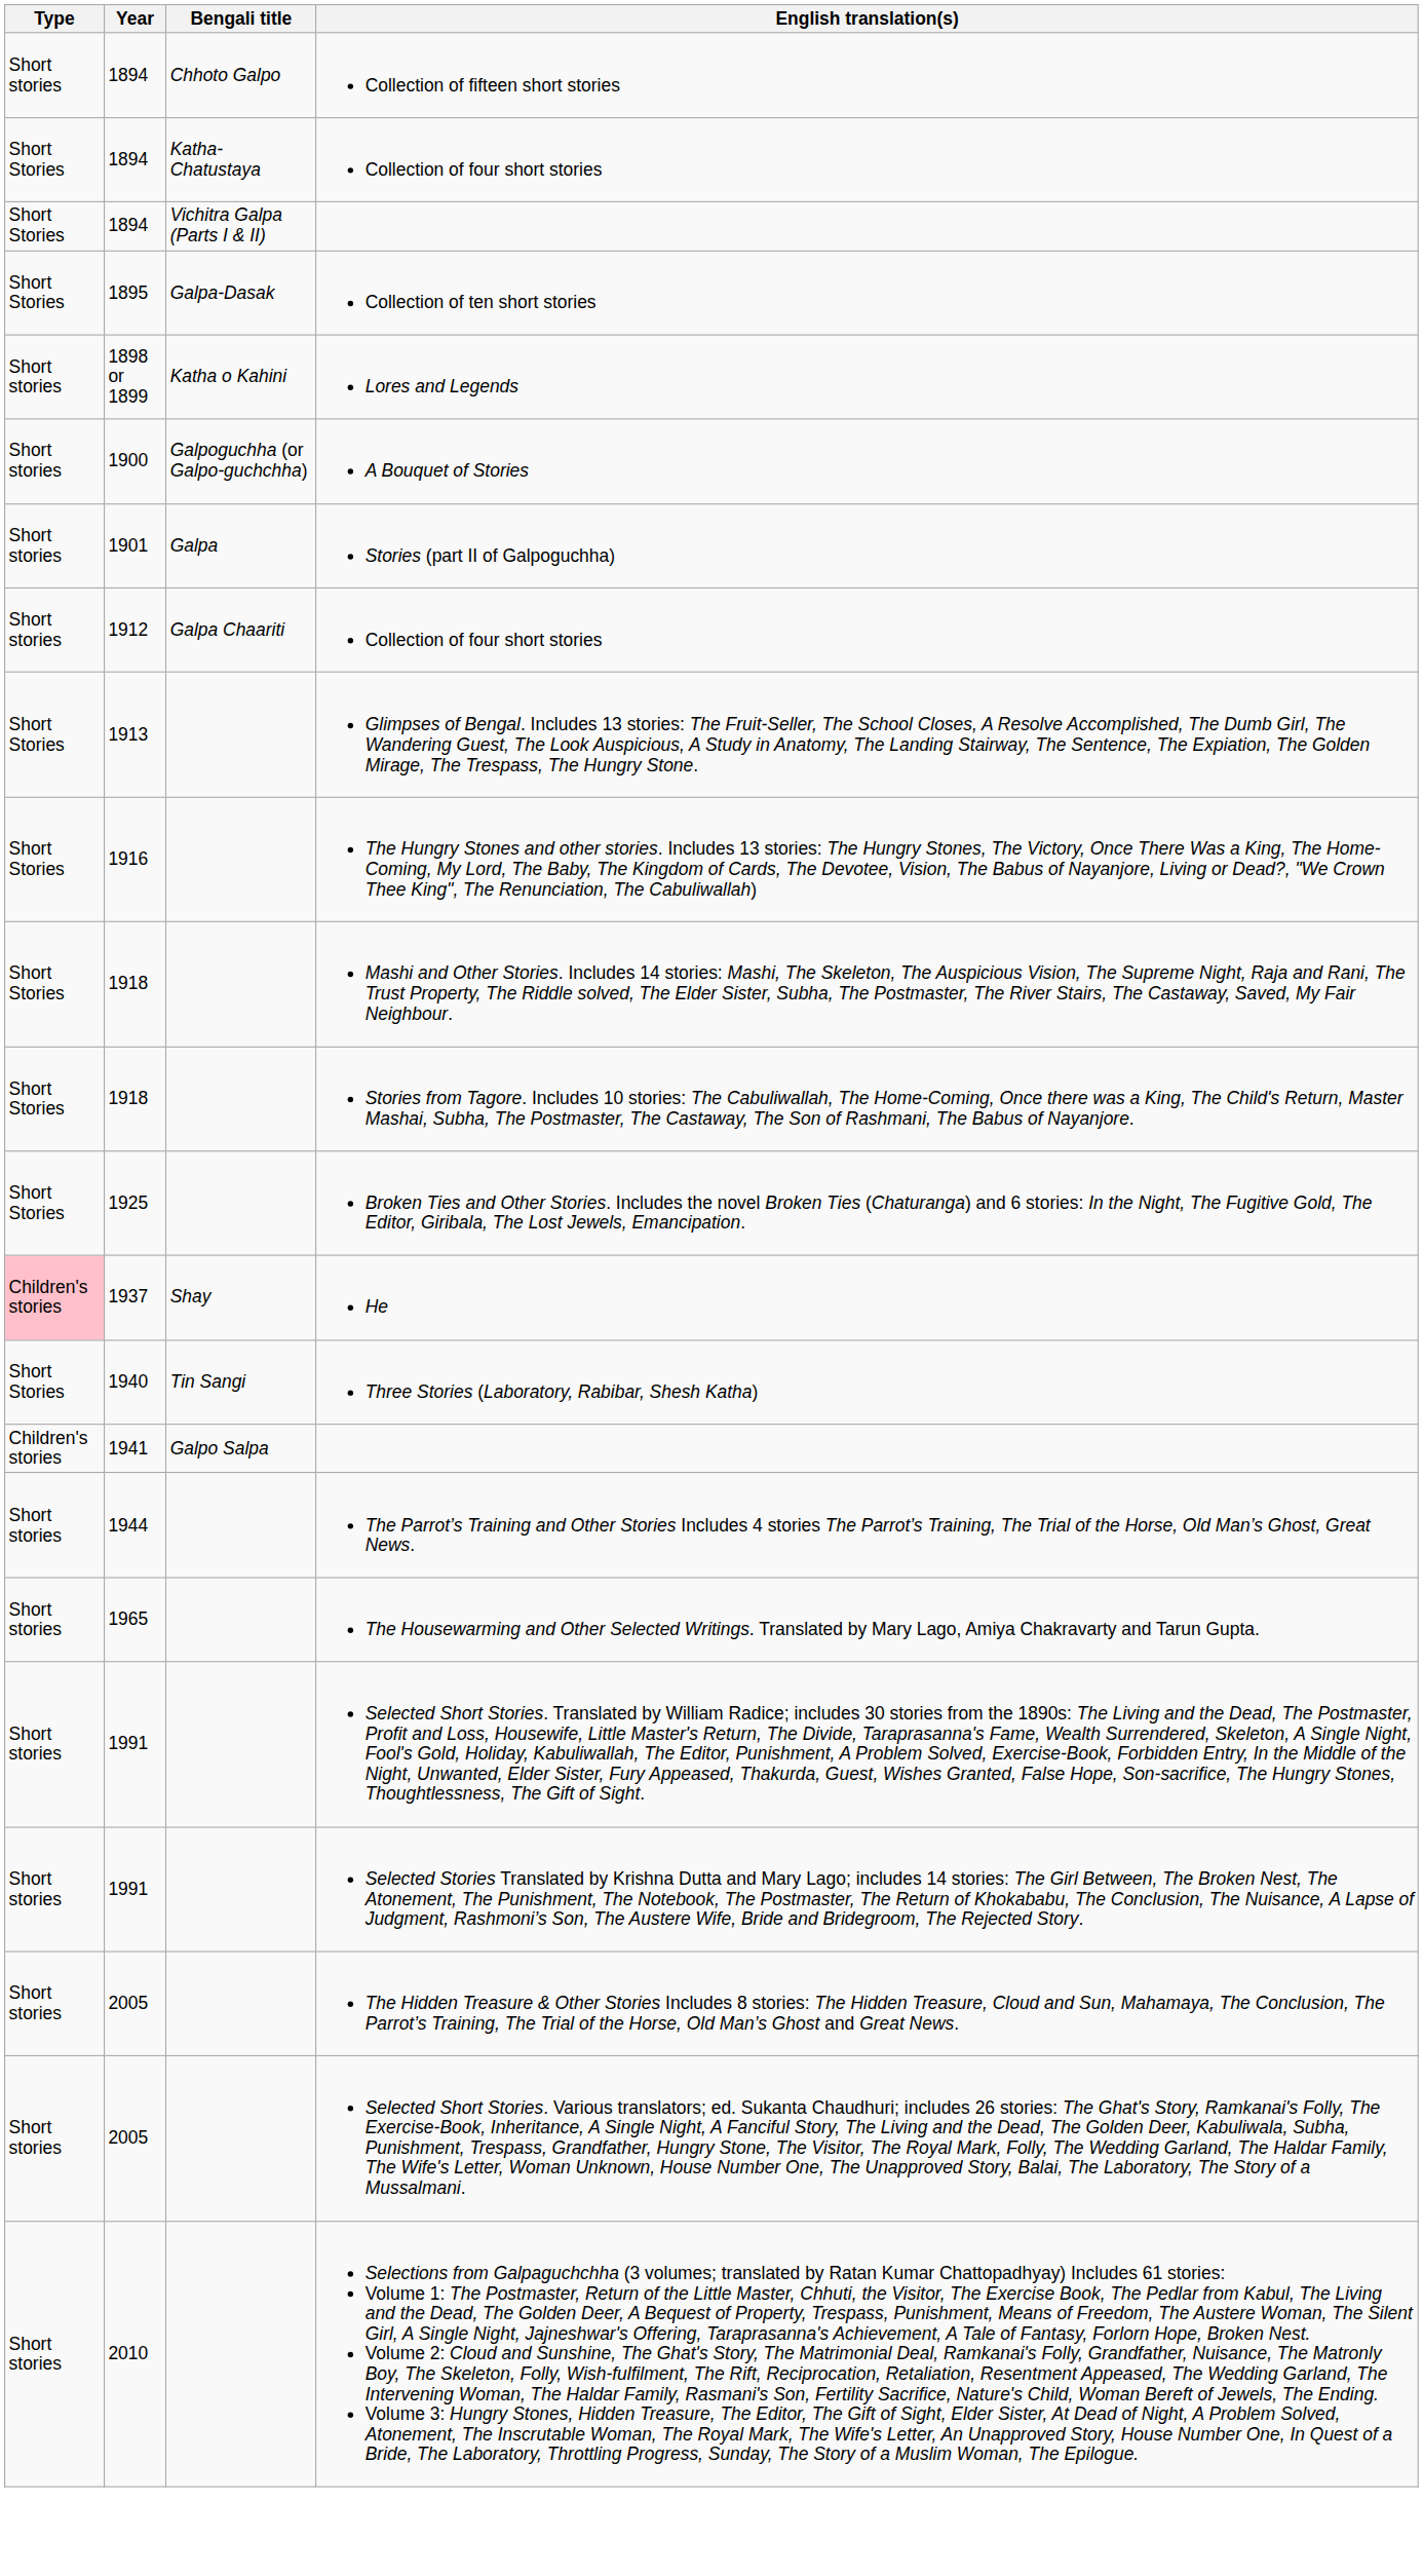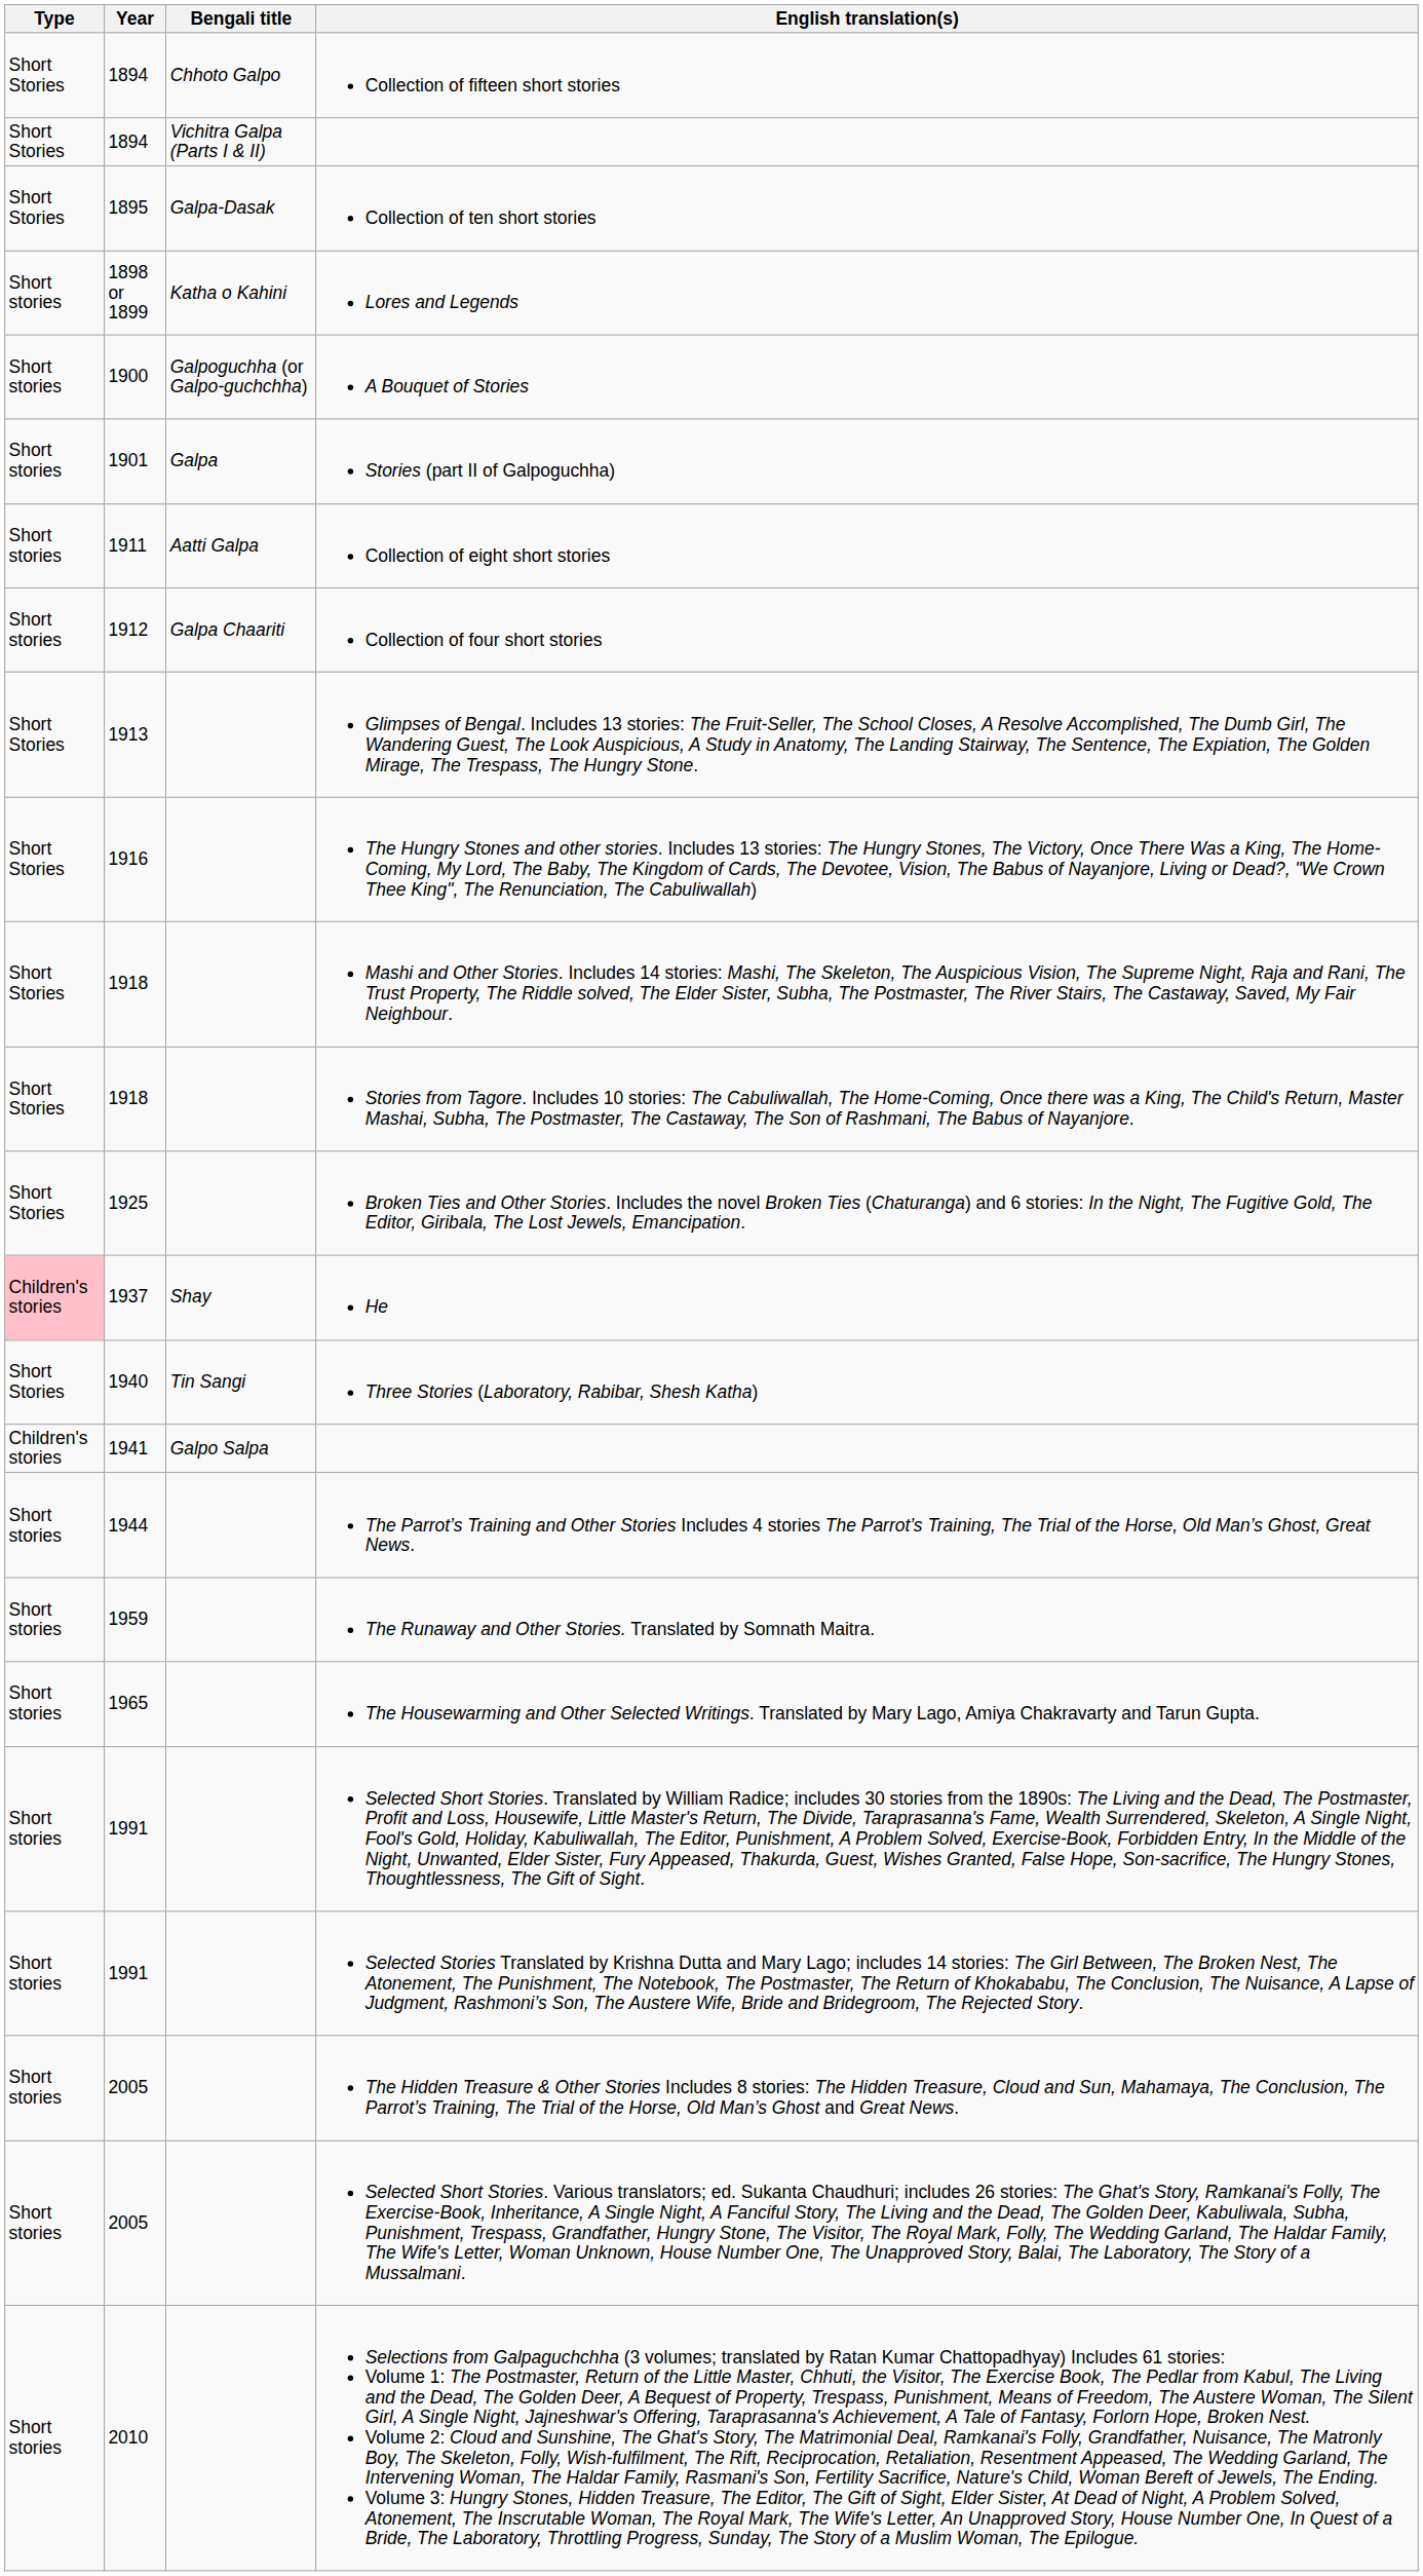Collection of fifteen short stories | Type: Short stories -> Short Stories
- row: Short Stories | 1894 | Katha-Chatustaya | Collection of four short stories
+ row: Short stories | 1911 | Aatti Galpa | Collection of eight short stories
+ row: Short stories | 1959 | The Runaway and Other Stories. Translated by Somnath Maitra.
